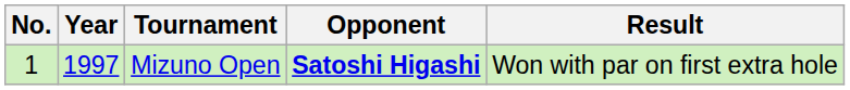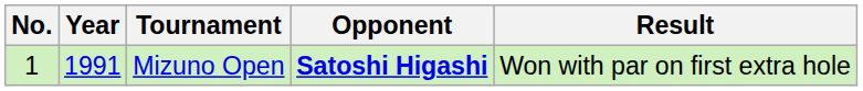Mizuno Open | Year: 1997 -> 1991
